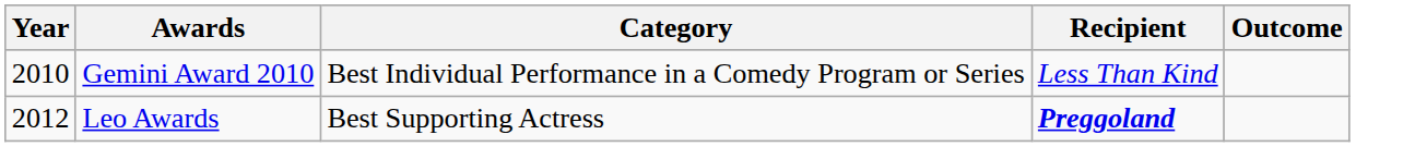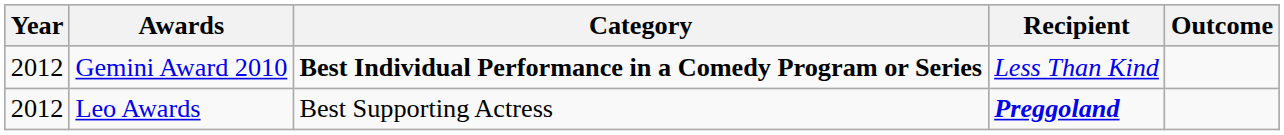Gemini Award 2010 | Year: 2010 -> 2012
Gemini Award 2010 | Category: normal -> bold
